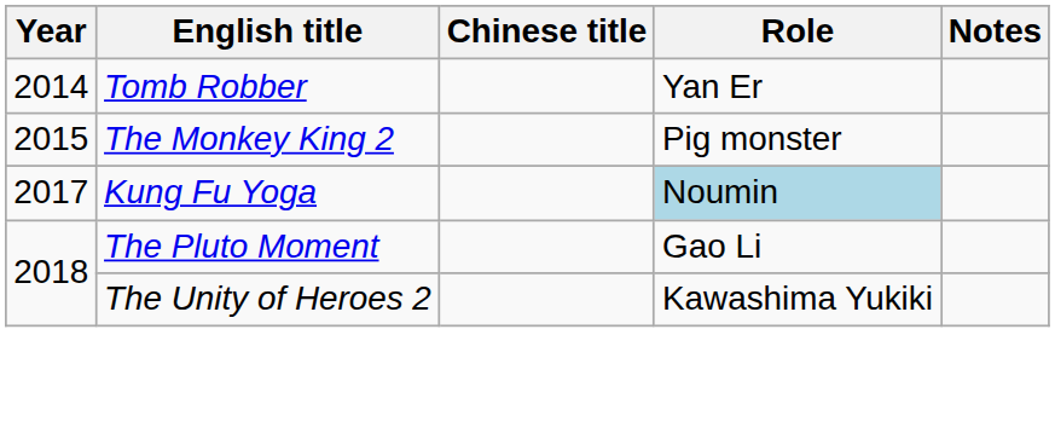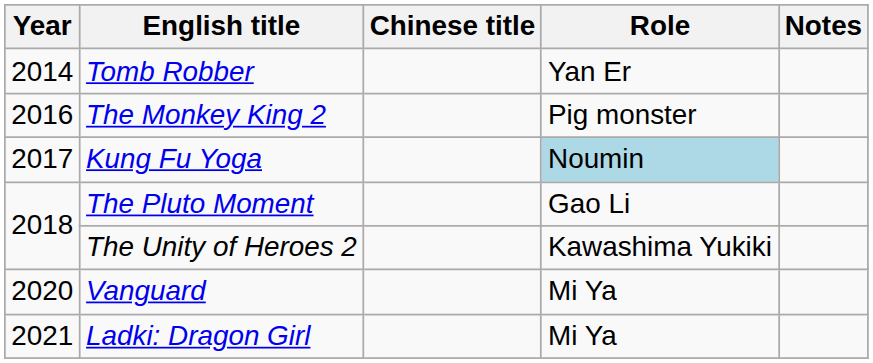The Monkey King 2 | Year: 2015 -> 2016
+ row: 2020 | Vanguard | Mi Ya
+ row: 2021 | Ladki: Dragon Girl | Mi Ya
